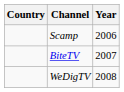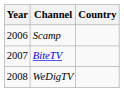columns swapped: Year <-> Country
